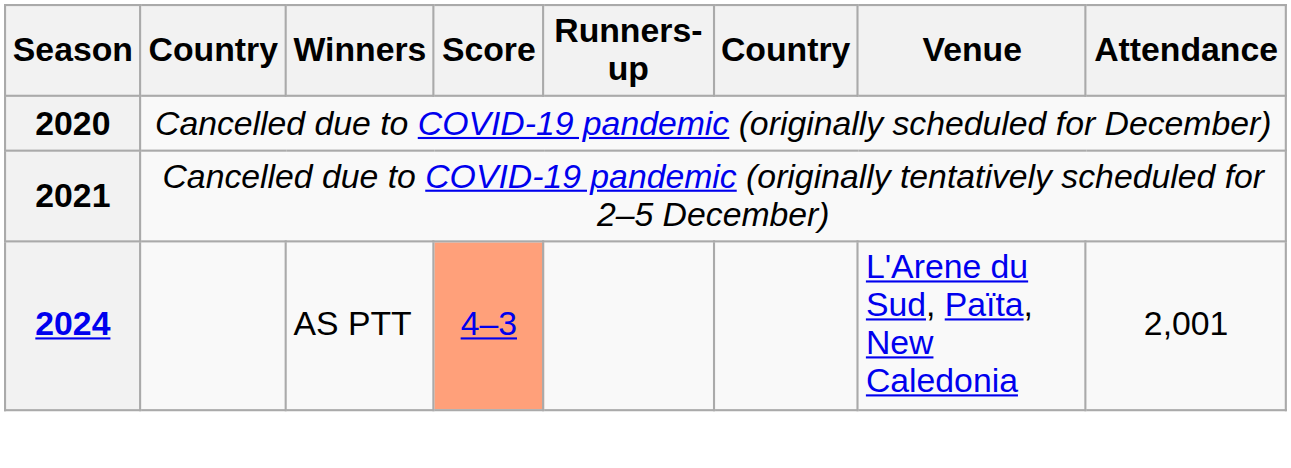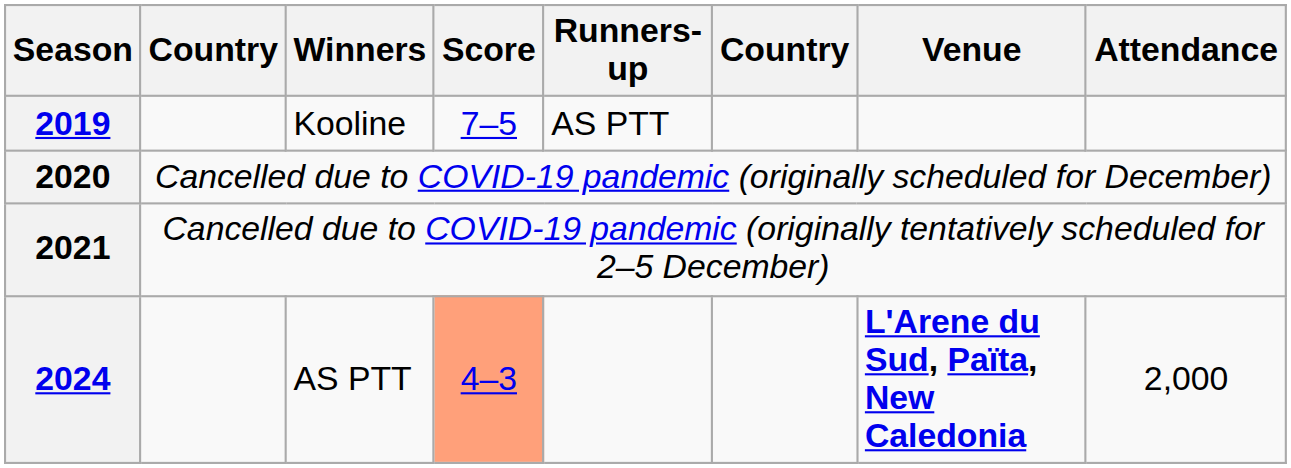+ row: 2019 | Kooline | 7–5 | AS PTT
2024 | Venue: normal -> bold
2024 | Attendance: 2,001 -> 2,000
